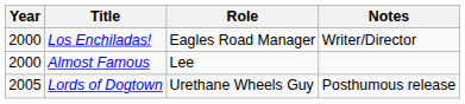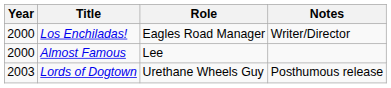Lords of Dogtown | Year: 2005 -> 2003
